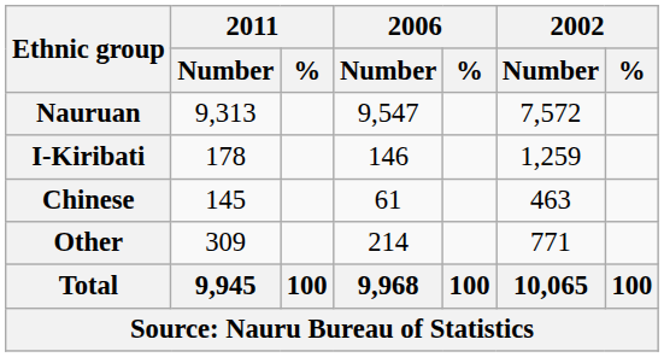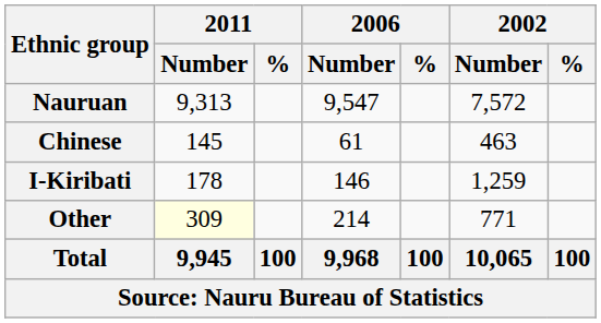rows swapped: I-Kiribati <-> Chinese
Other | 2011 / Number: no background -> lightyellow background
